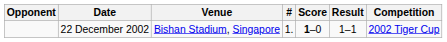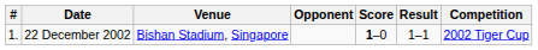columns swapped: # <-> Opponent
